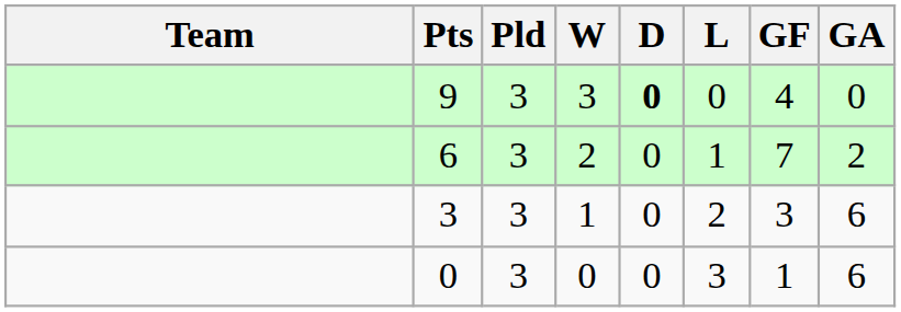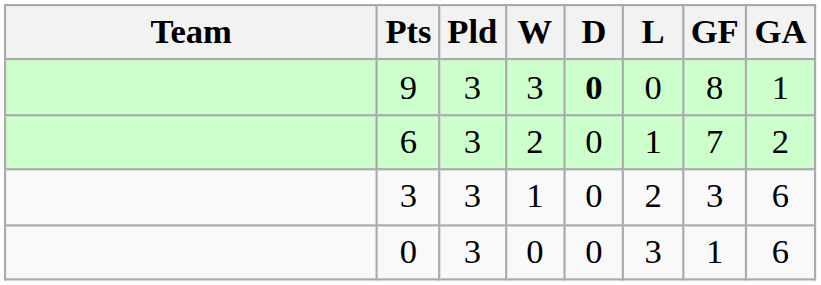9 | GF: 4 -> 8
9 | GA: 0 -> 1
